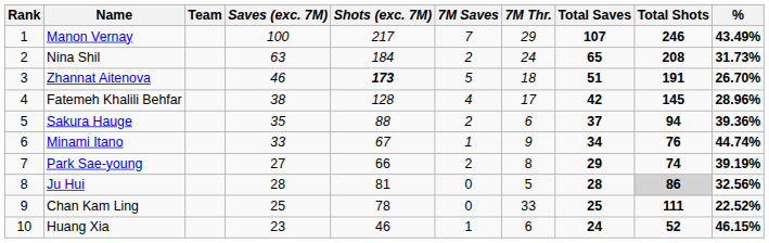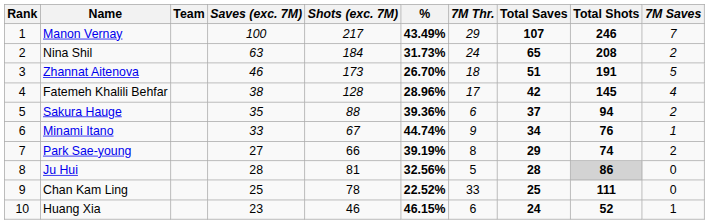columns swapped: 7M Saves <-> %
Zhannat Aitenova | Shots (exc. 7M): bold -> normal
